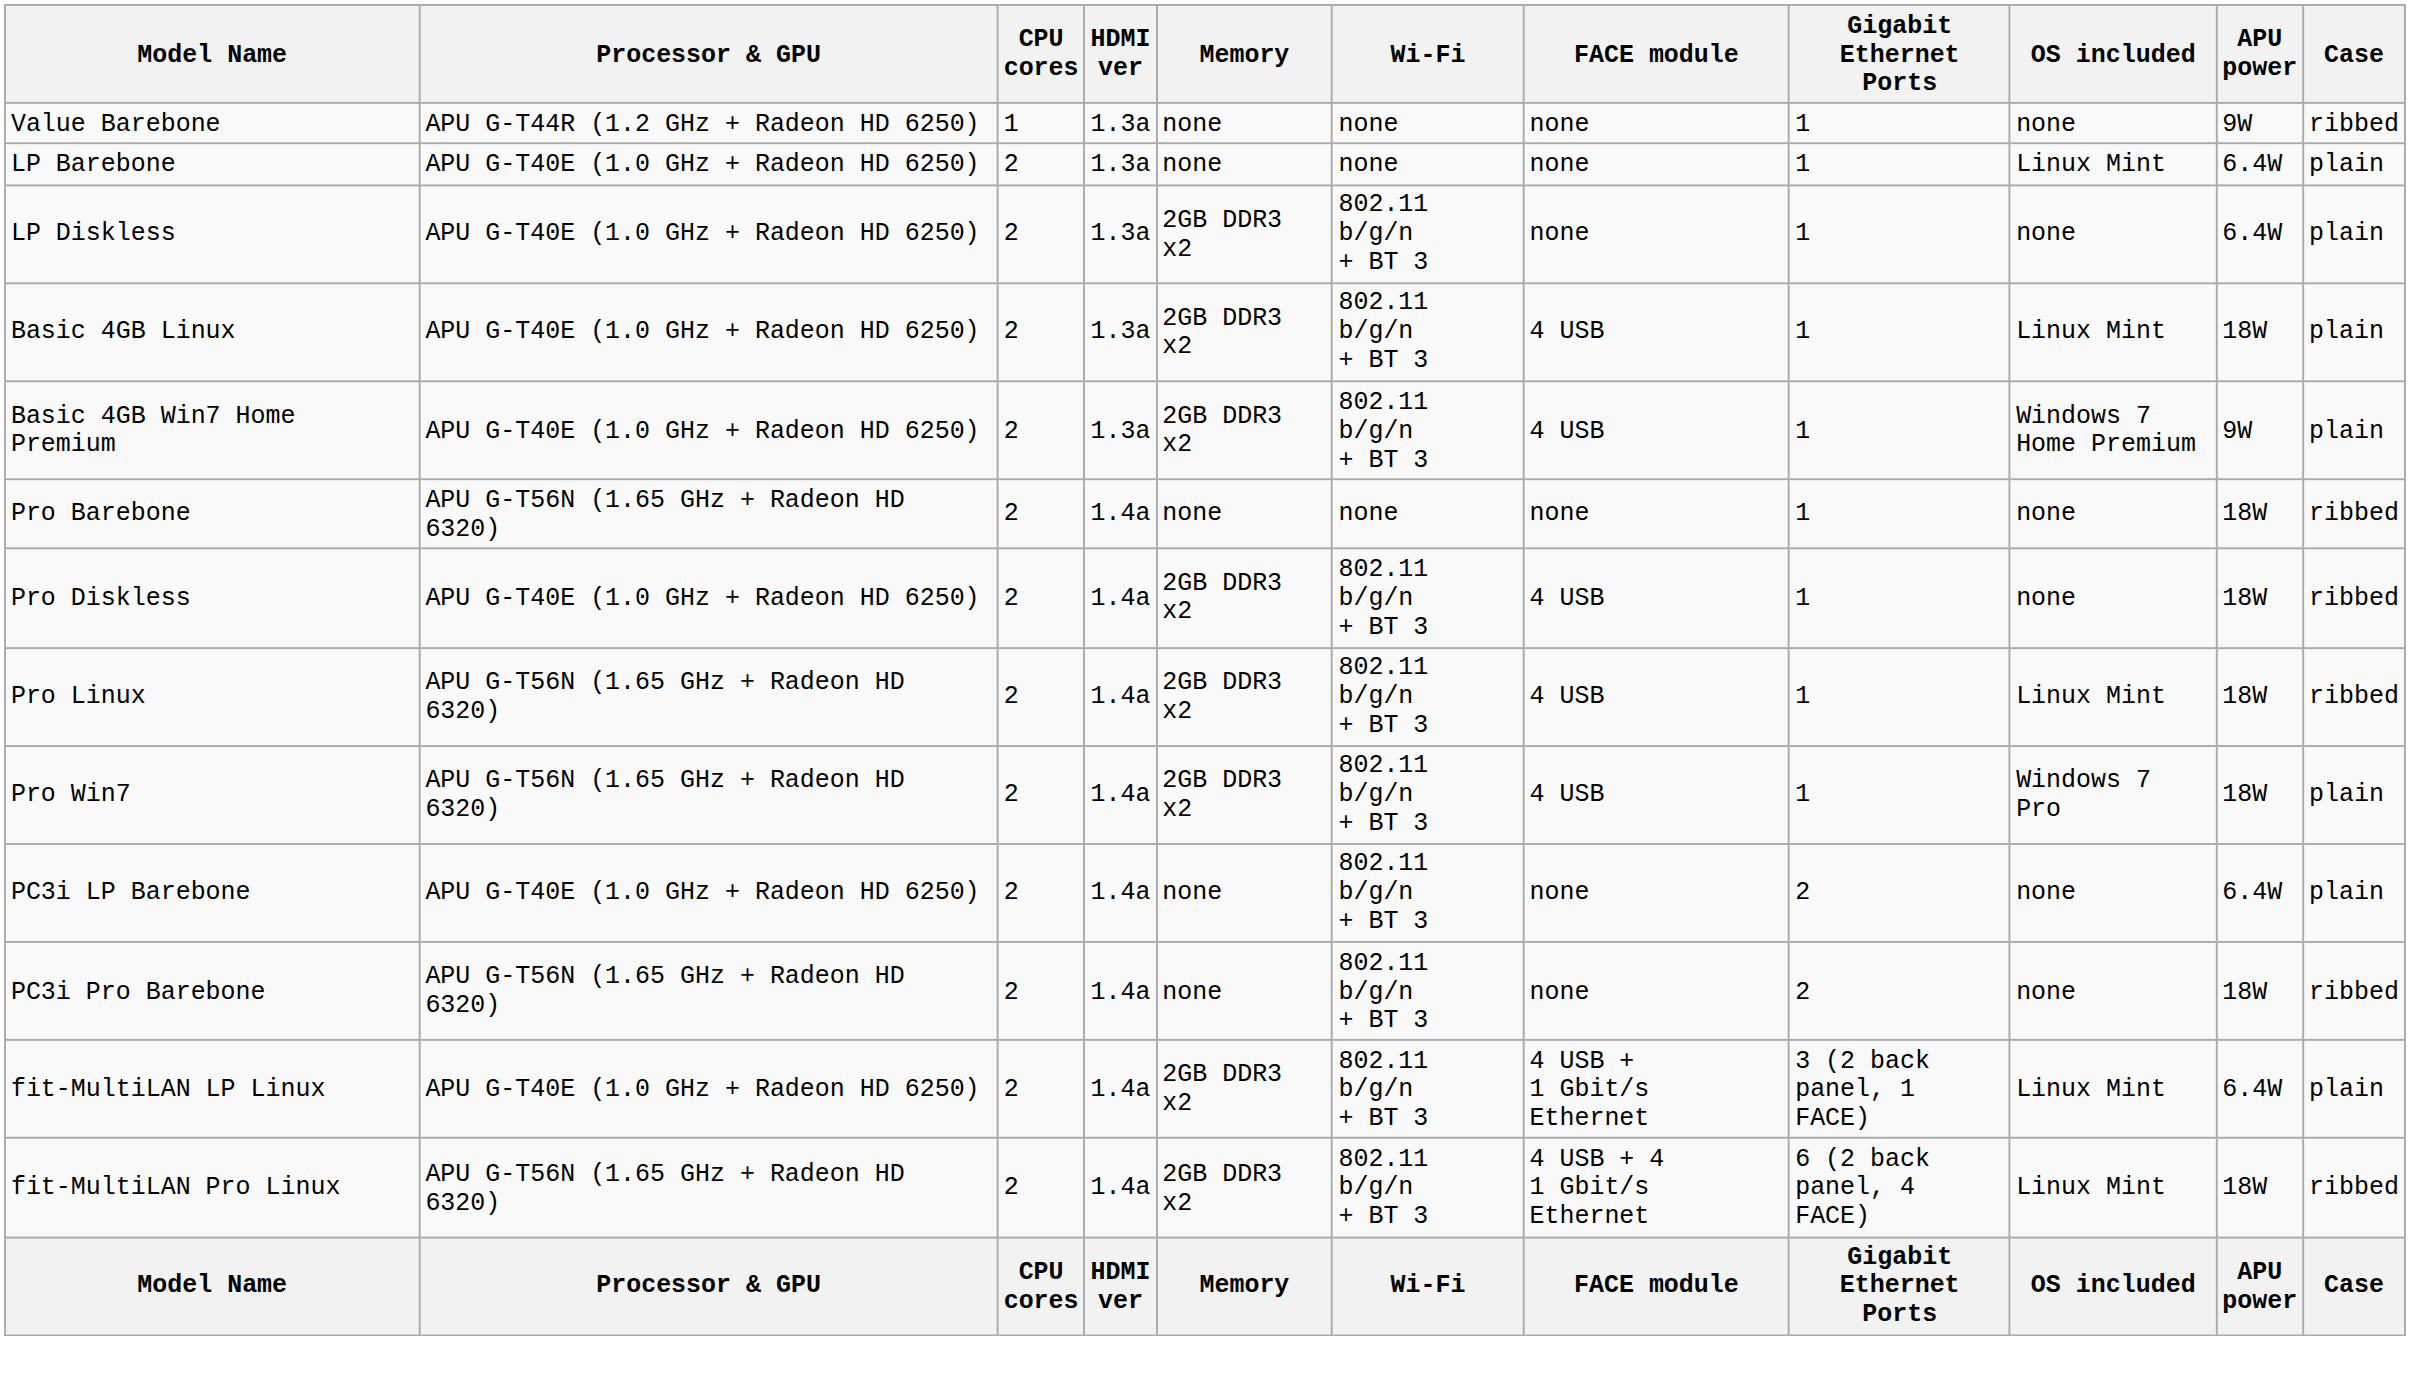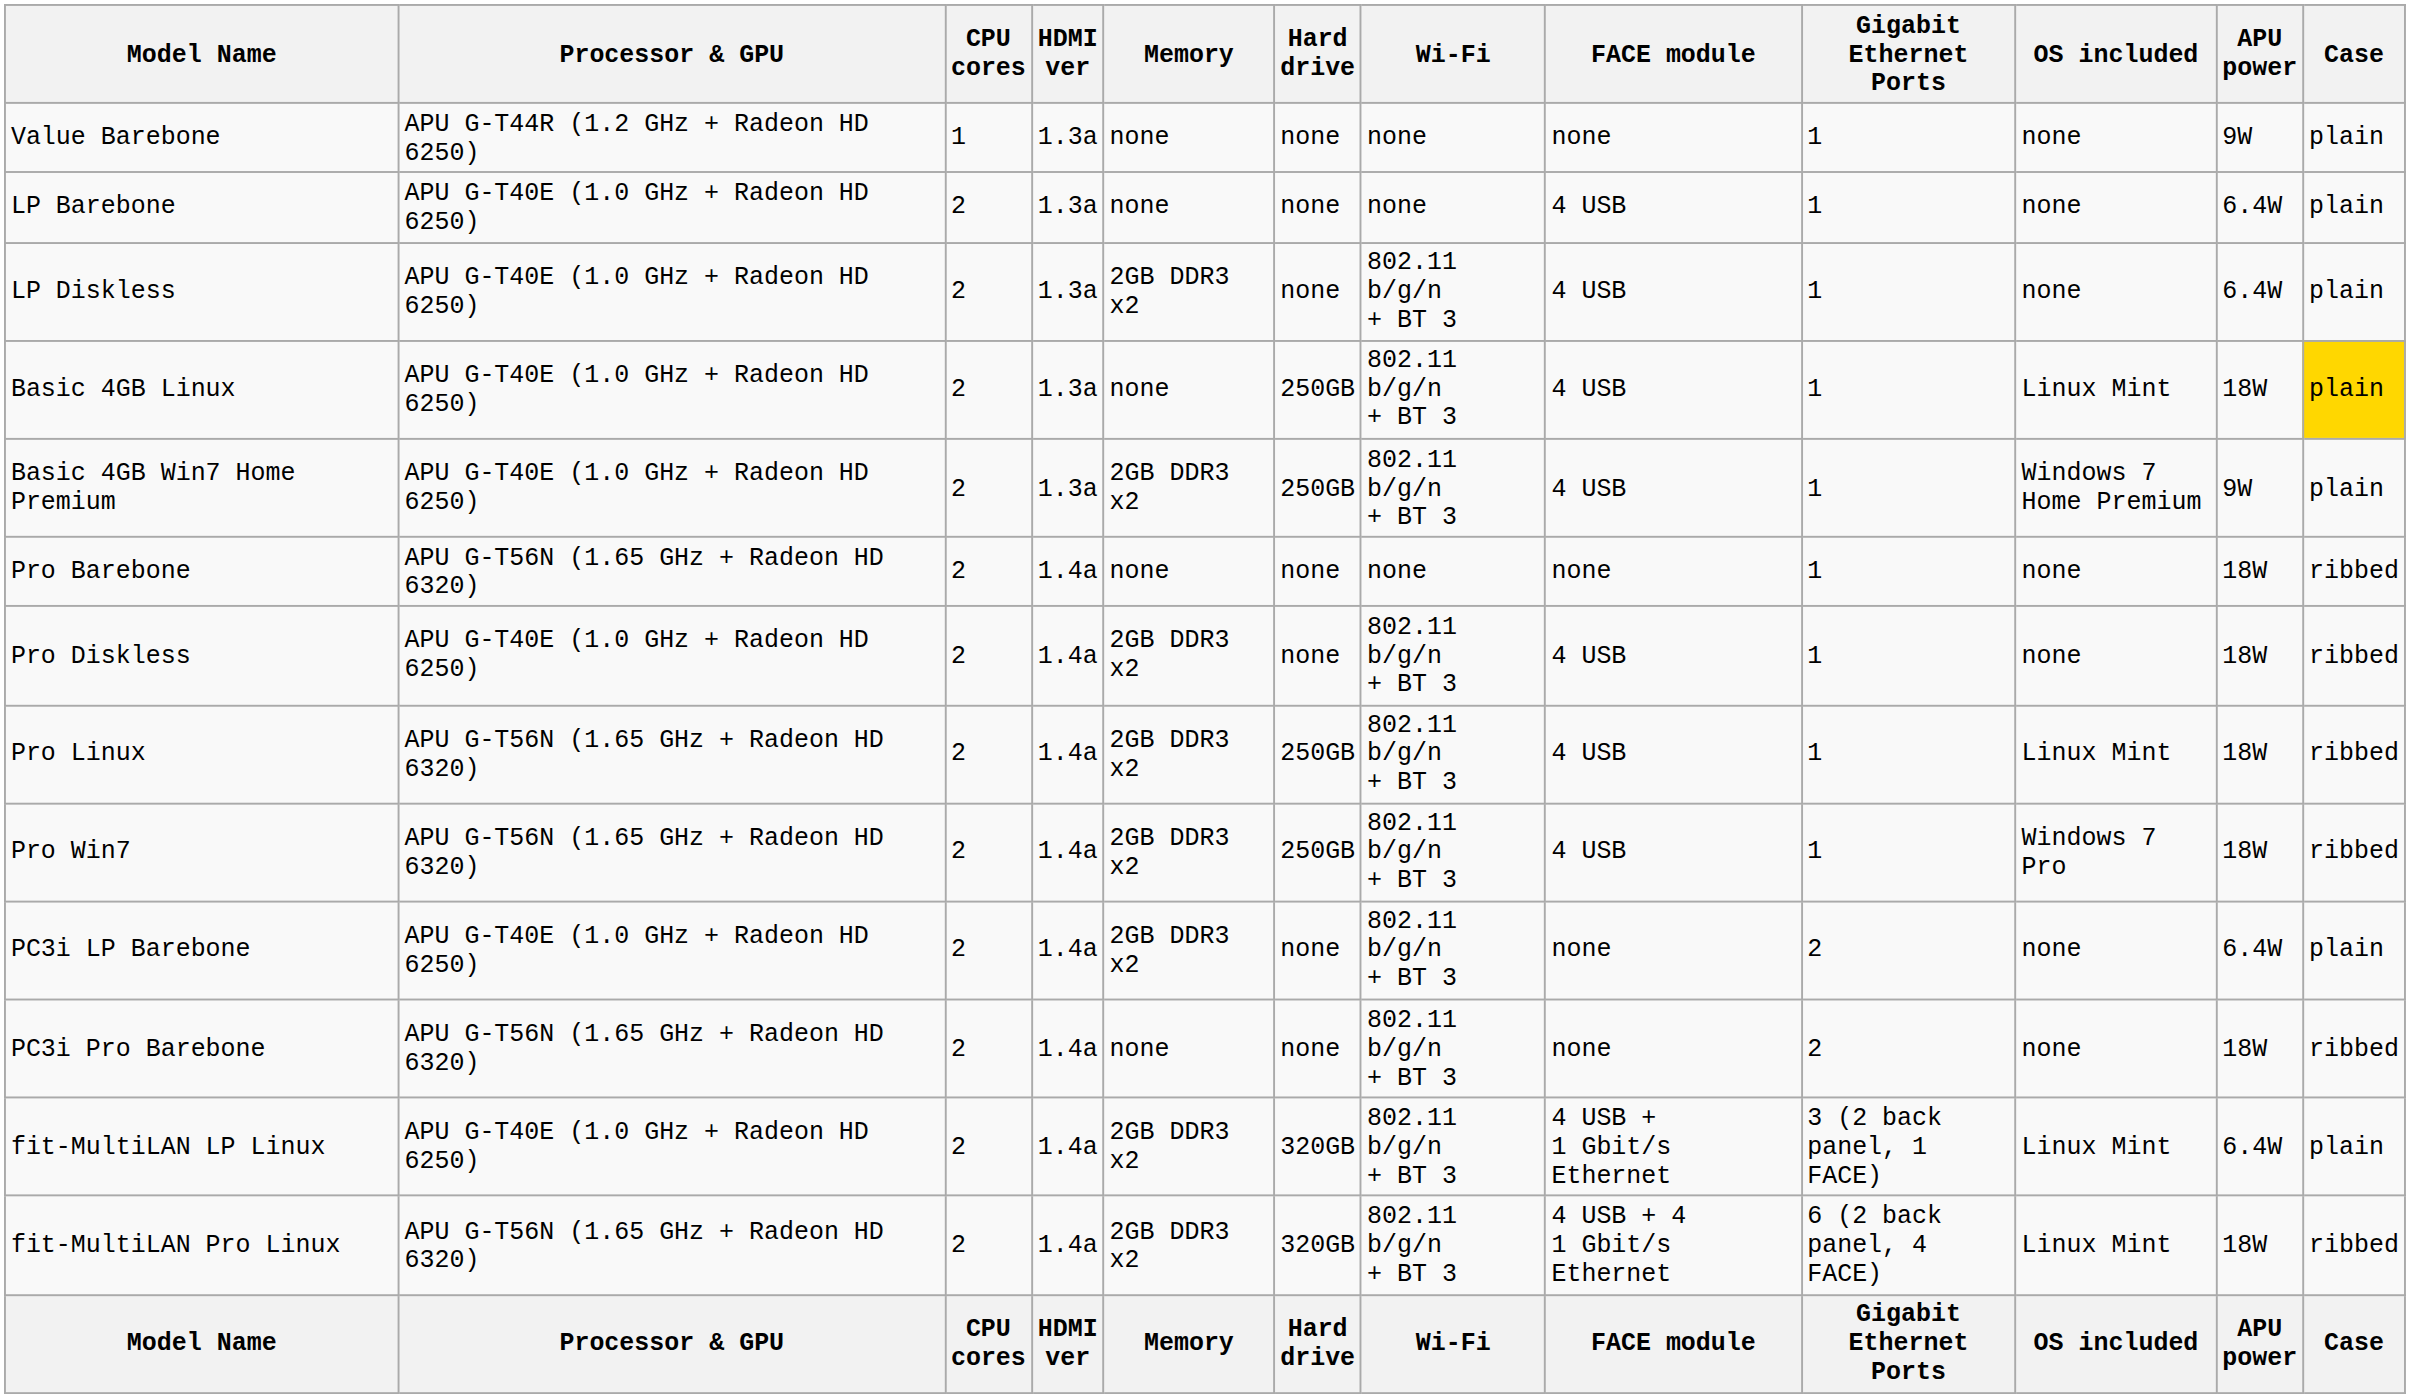+ column: Hard drive | none | none | none | 250GB | 250GB | none | none | 250GB | 250GB | none | none | 320GB | 320GB | Hard drive
Value Barebone | Case: ribbed -> plain
LP Barebone | FACE module: none -> 4 USB
LP Barebone | OS included: Linux Mint -> none
LP Diskless | FACE module: none -> 4 USB
Basic 4GB Linux | Memory: 2GB DDR3 x2 -> none
Basic 4GB Linux | Case: no background -> gold background
Pro Win7 | Case: plain -> ribbed
PC3i LP Barebone | Memory: none -> 2GB DDR3 x2
